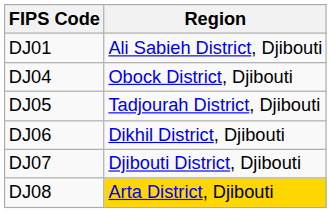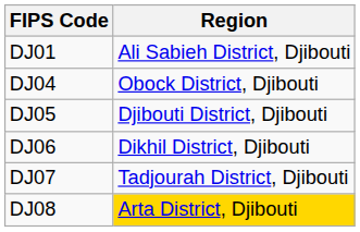DJ05 | Region: Tadjourah District, Djibouti -> Djibouti District, Djibouti
DJ07 | Region: Djibouti District, Djibouti -> Tadjourah District, Djibouti
